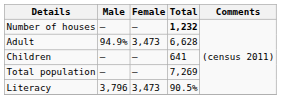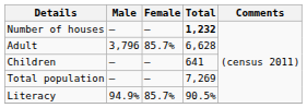Adult | Male: 94.9% -> 3,796
Adult | Female: 3,473 -> 85.7%
Literacy | Male: 3,796 -> 94.9%
Literacy | Female: 3,473 -> 85.7%
